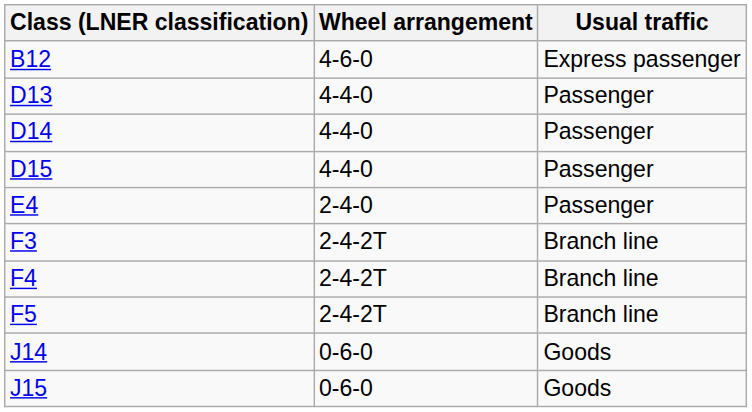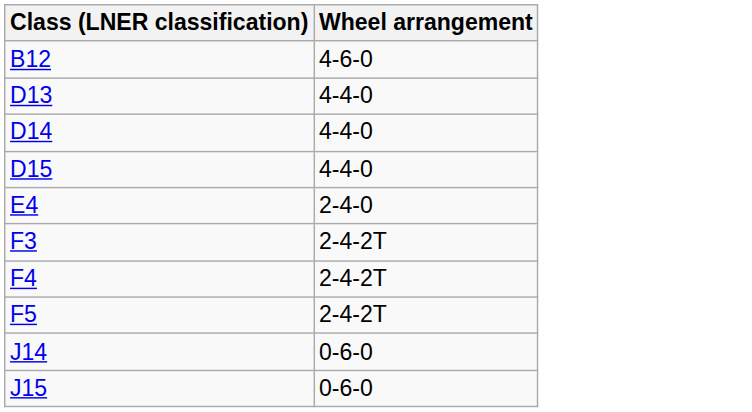- column: Usual traffic | Express passenger | Passenger | Passenger | Passenger | Passenger | Branch line | Branch line | Branch line | Goods | Goods
